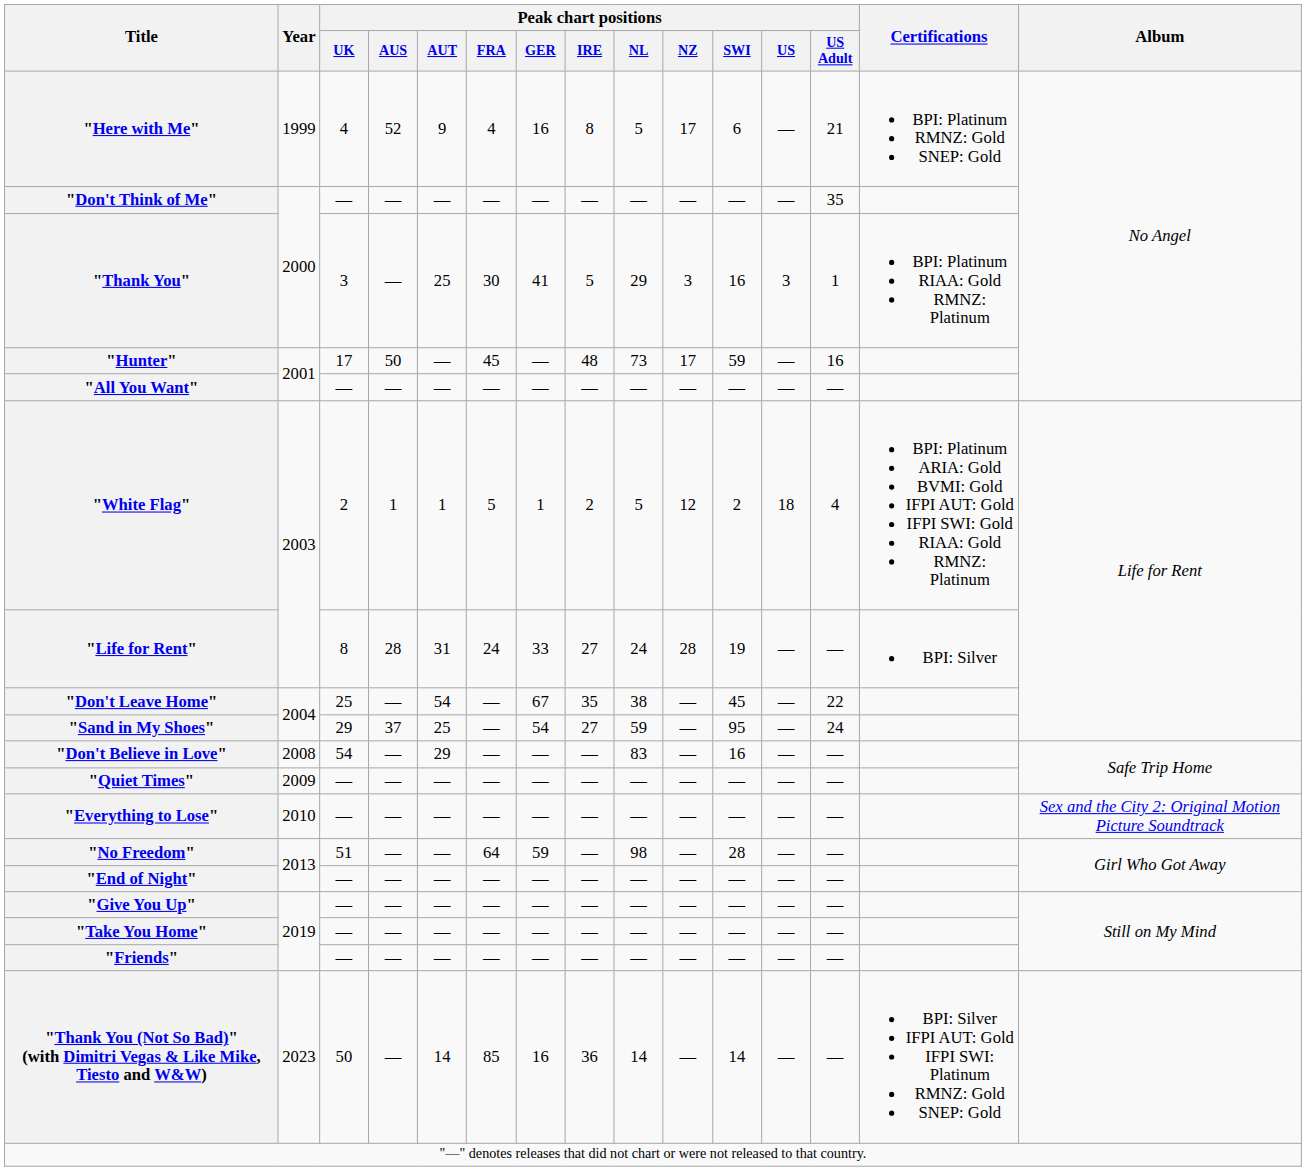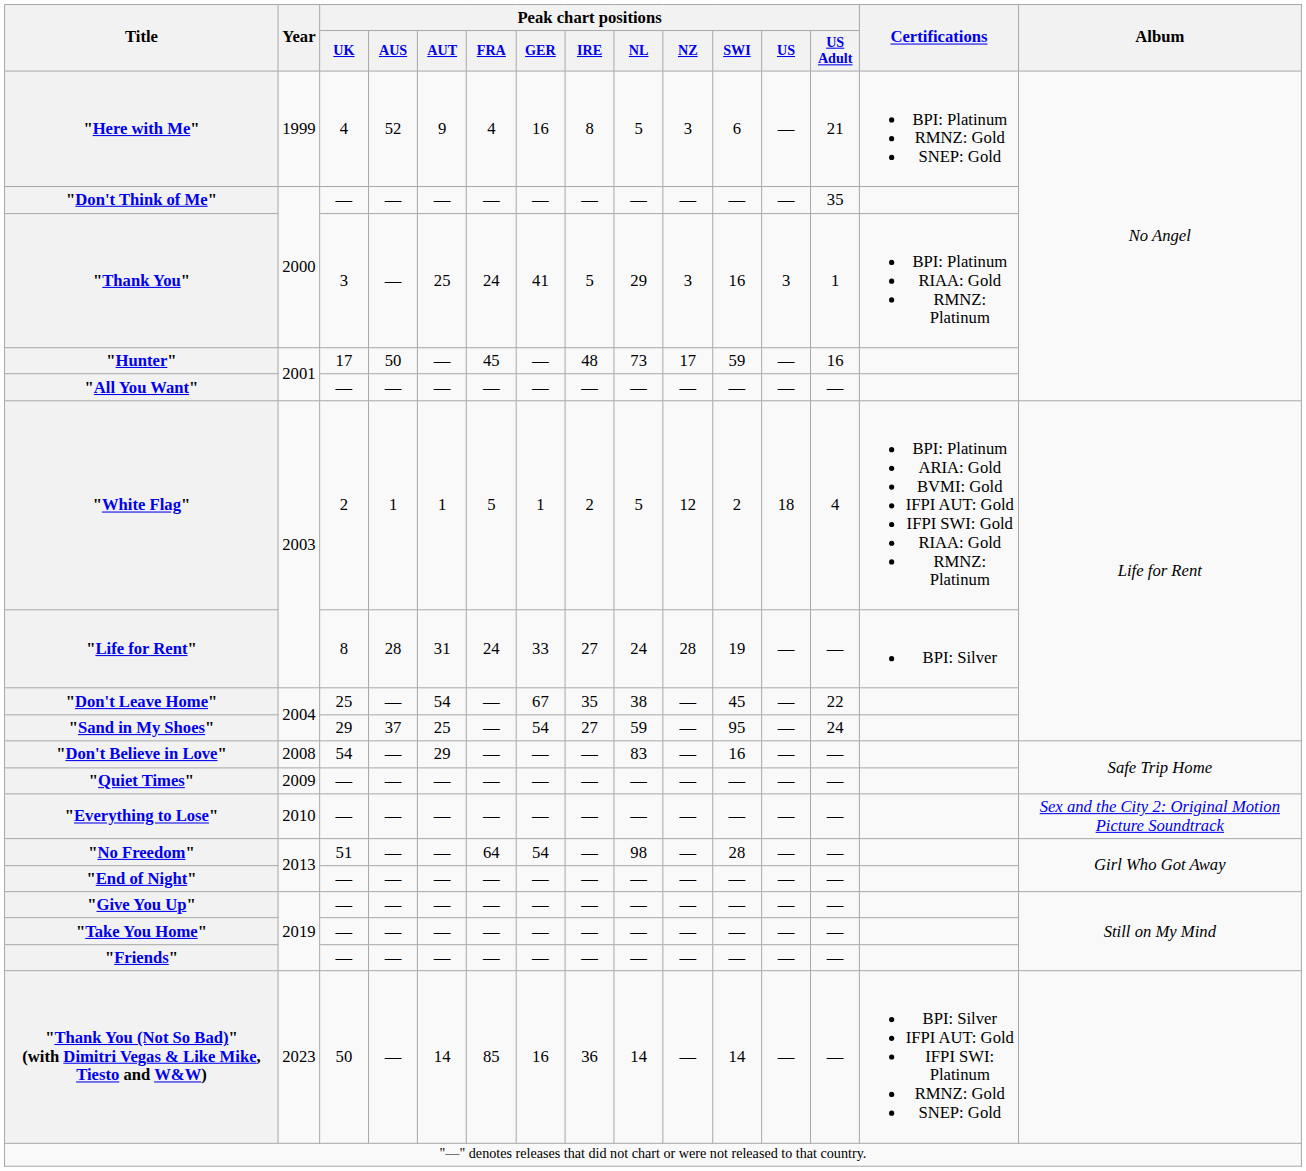"Here with Me" | Peak chart positions / NZ: 17 -> 3
"Thank You" | Peak chart positions / FRA: 30 -> 24
"No Freedom" | Peak chart positions / GER: 59 -> 54
